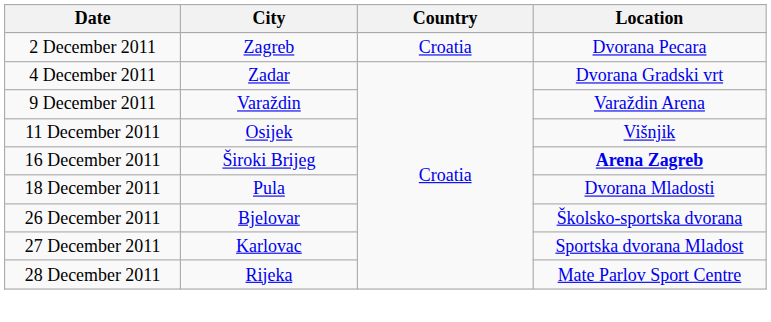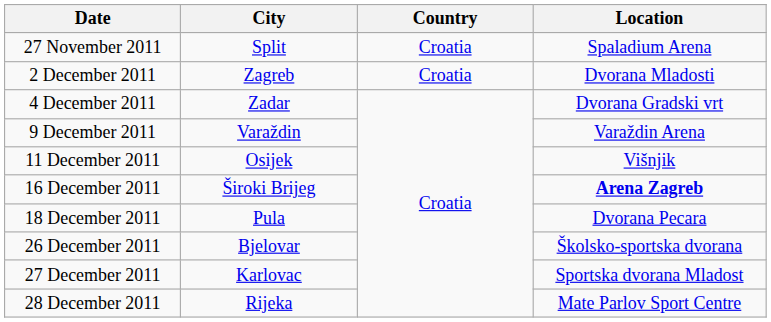+ row: 27 November 2011 | Split | Croatia | Spaladium Arena
2 December 2011 | Location: Dvorana Pecara -> Dvorana Mladosti
18 December 2011 | Location: Dvorana Mladosti -> Dvorana Pecara
